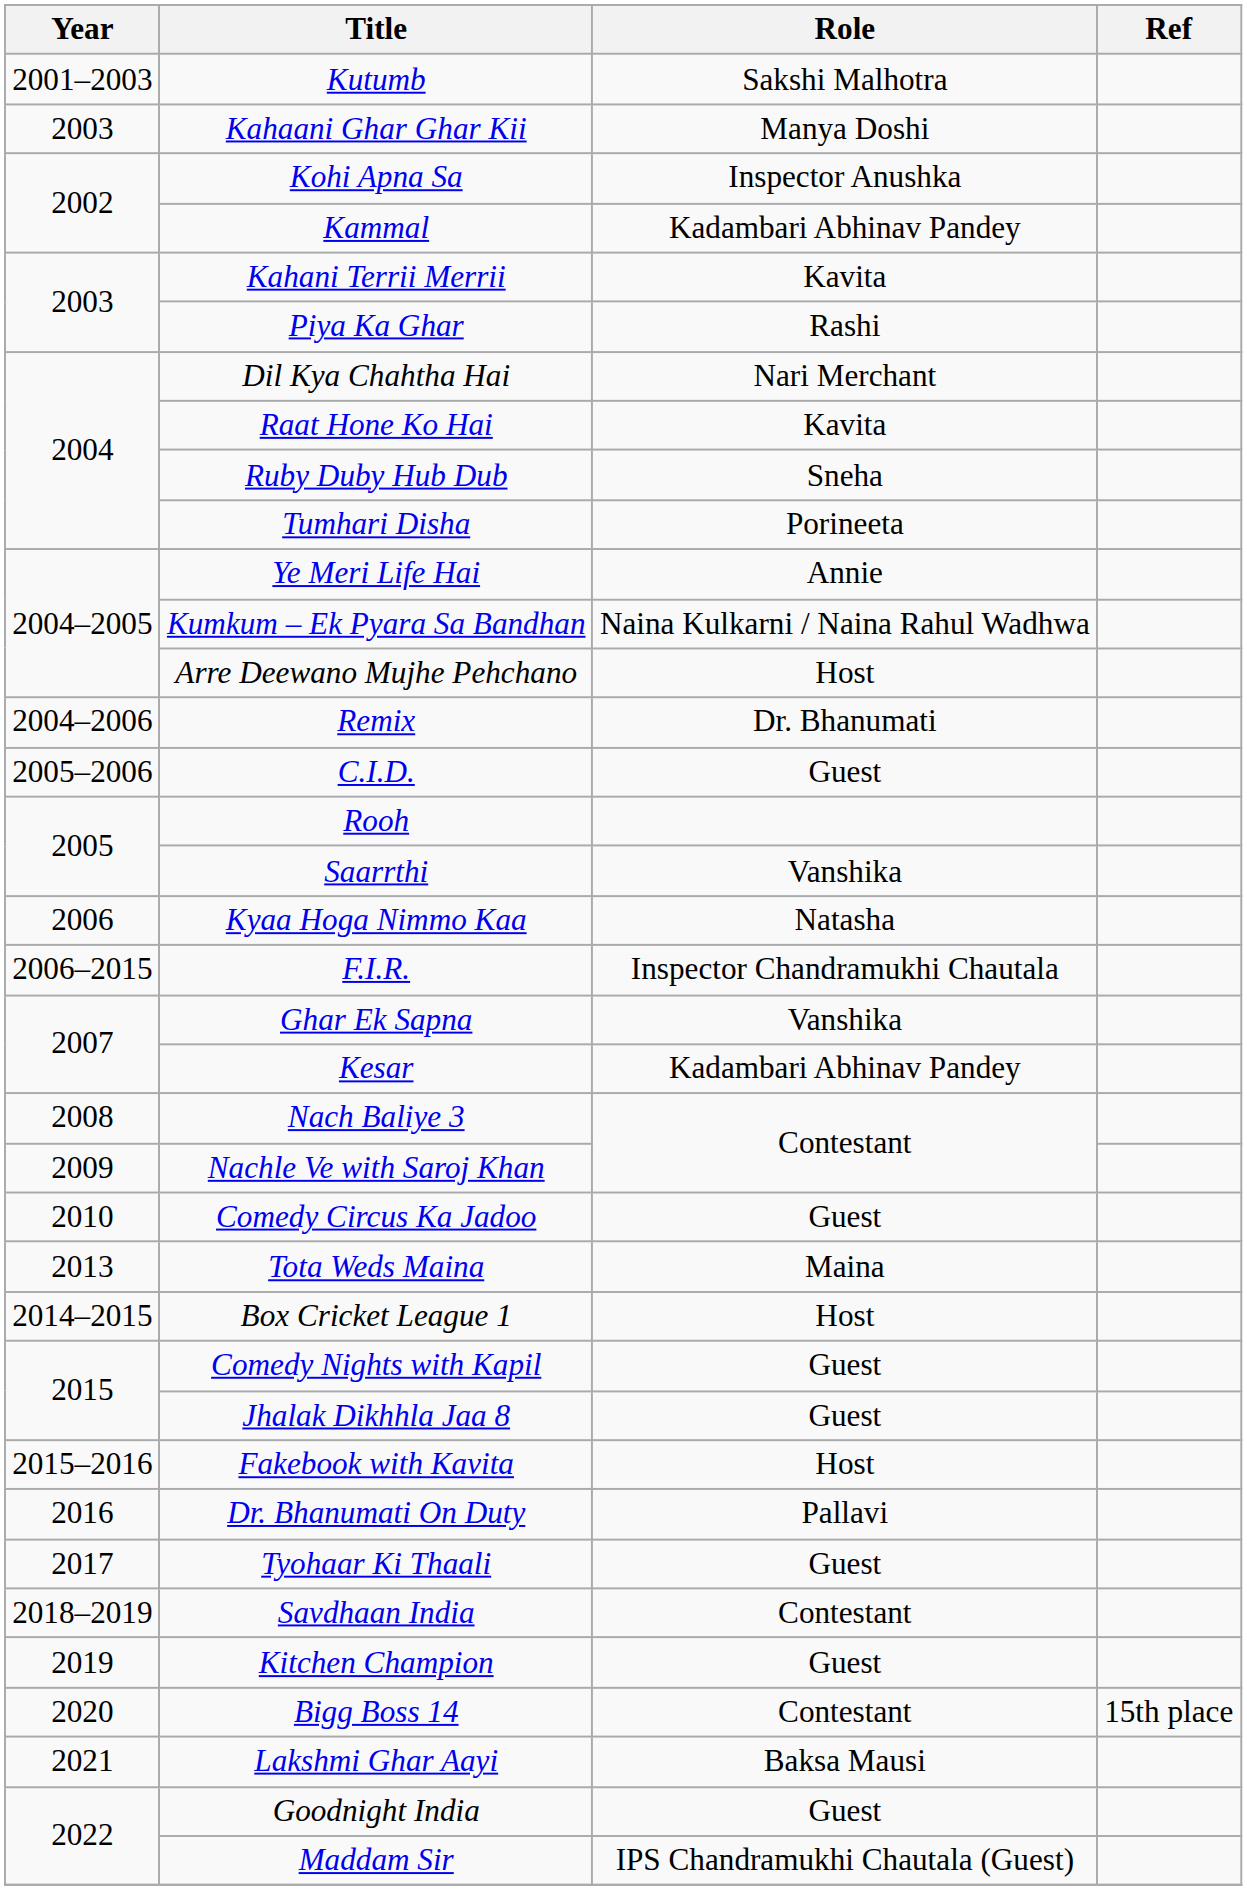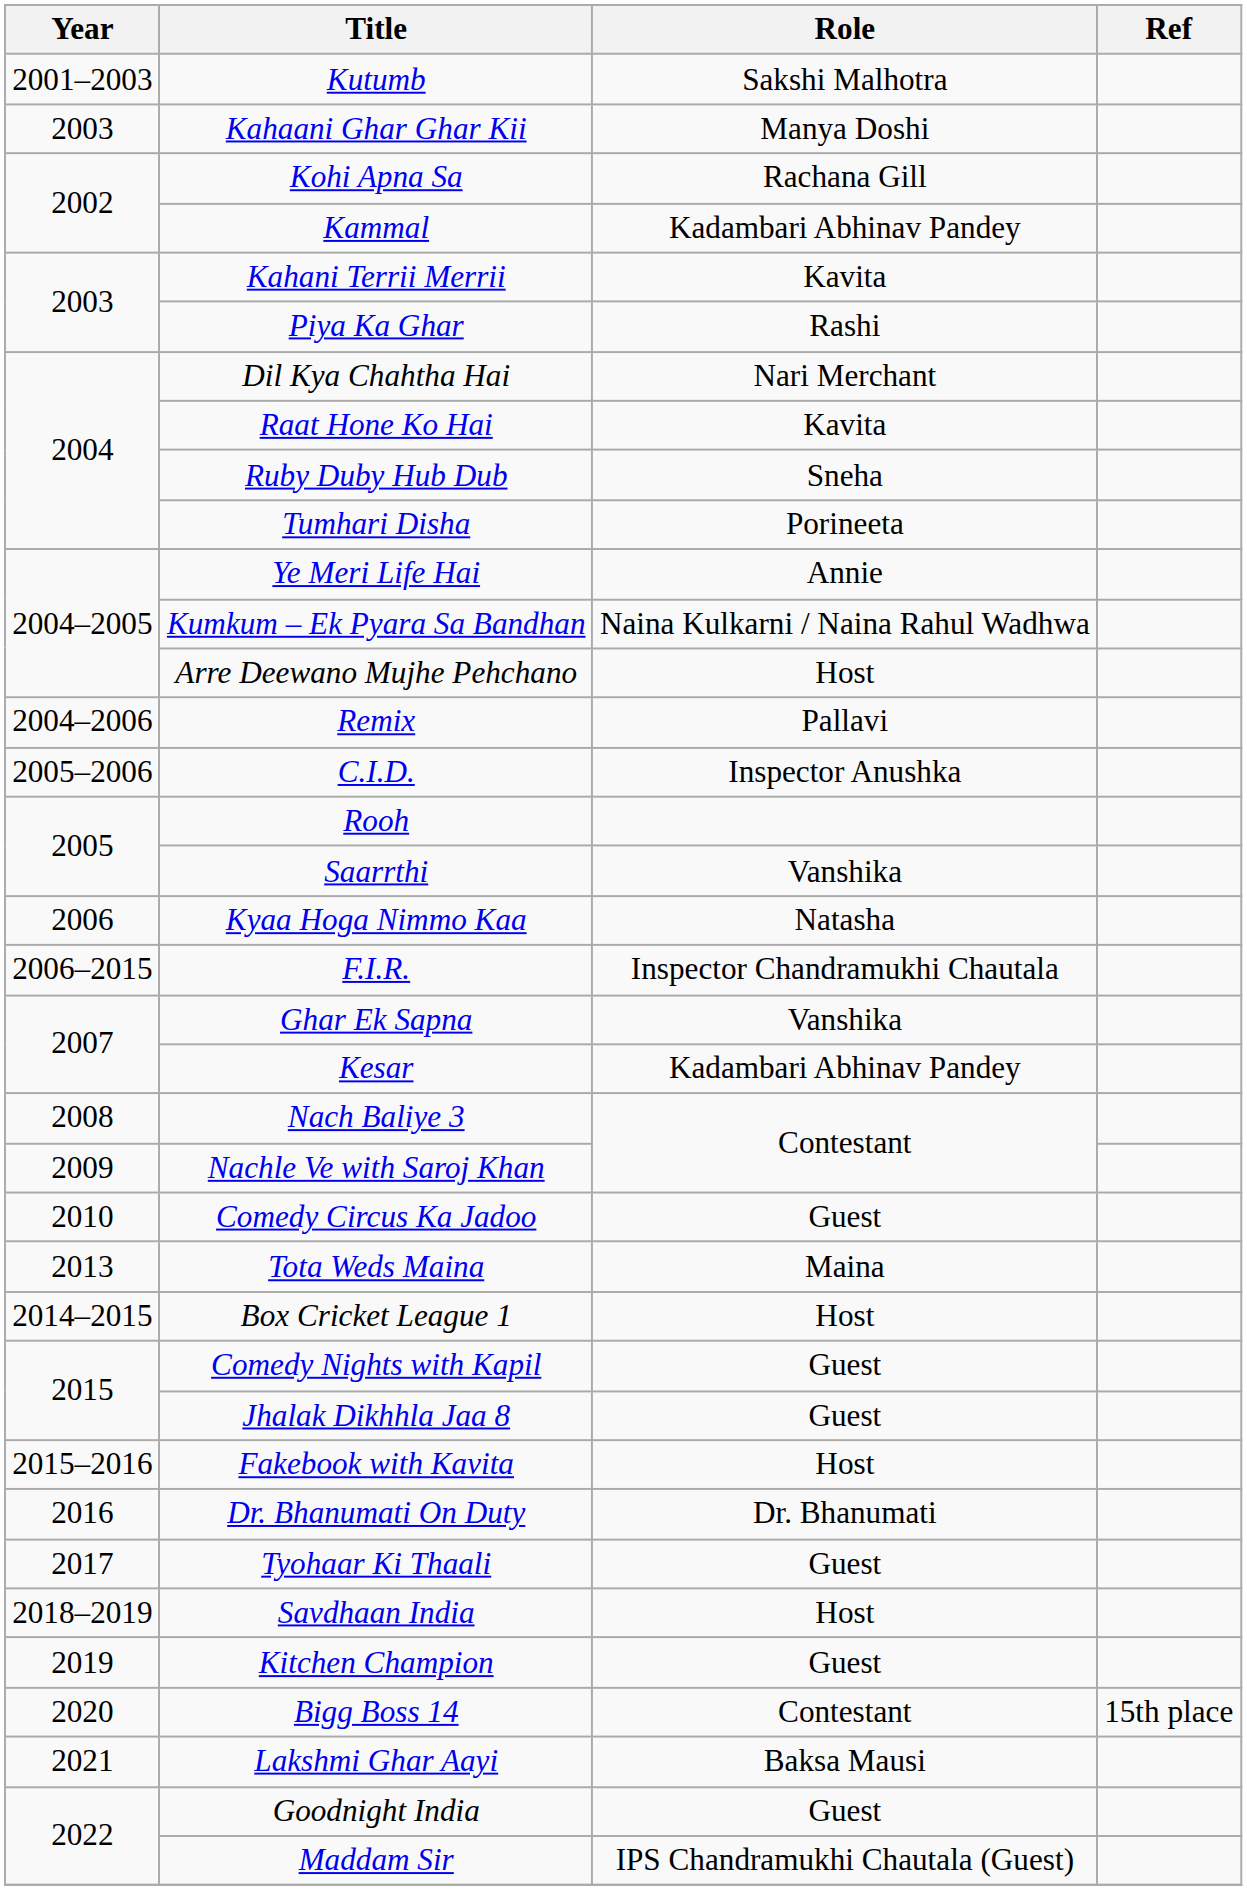Kohi Apna Sa | Role: Inspector Anushka -> Rachana Gill
Remix | Role: Dr. Bhanumati -> Pallavi
C.I.D. | Role: Guest -> Inspector Anushka
Dr. Bhanumati On Duty | Role: Pallavi -> Dr. Bhanumati
Savdhaan India | Role: Contestant -> Host
